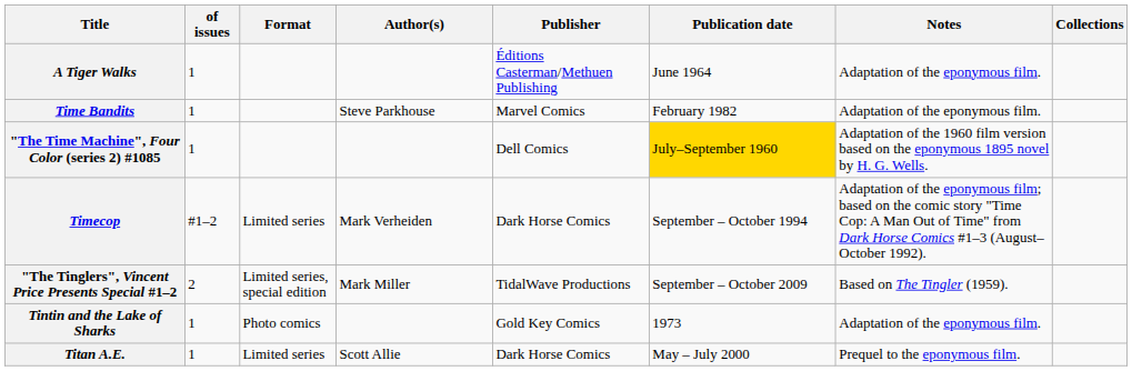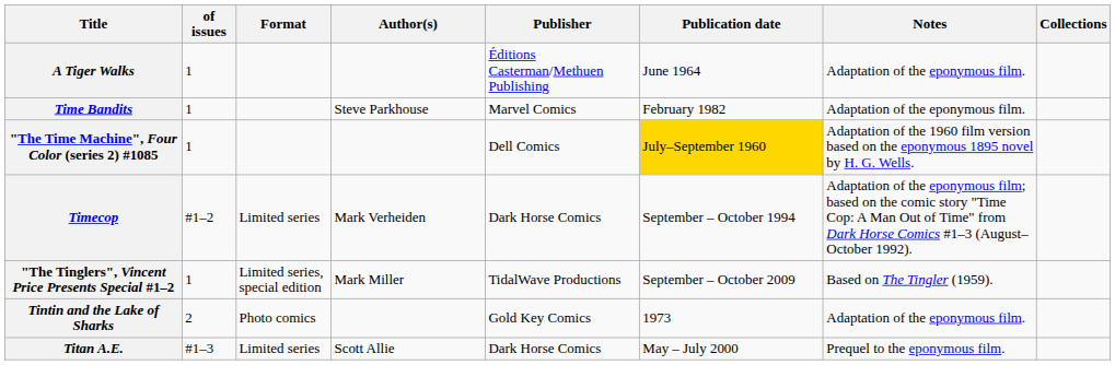"The Tinglers", Vincent Price Presents Special #1–2 | of issues: 2 -> 1
Tintin and the Lake of Sharks | of issues: 1 -> 2
Titan A.E. | of issues: 1 -> #1–3
